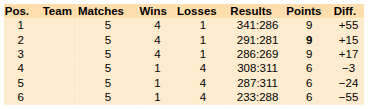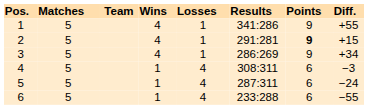columns swapped: Team <-> Matches
3 | Diff.: +17 -> +34
